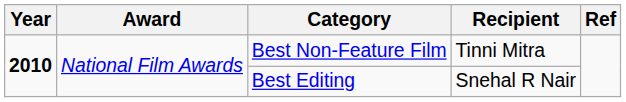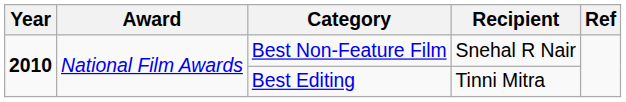Best Non-Feature Film | Recipient: Tinni Mitra -> Snehal R Nair
Best Editing | Recipient: Snehal R Nair -> Tinni Mitra
